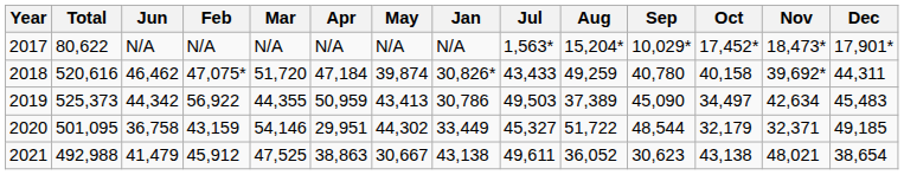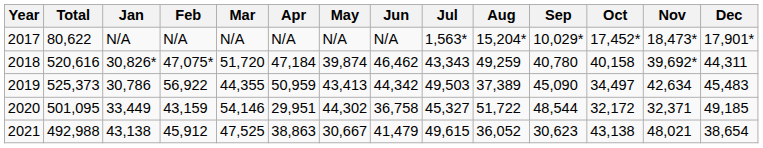columns swapped: Jan <-> Jun
2018 | Jul: 43,433 -> 43,343
2020 | Oct: 32,179 -> 32,172
2021 | Jul: 49,611 -> 49,615
